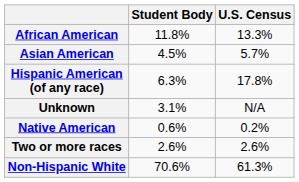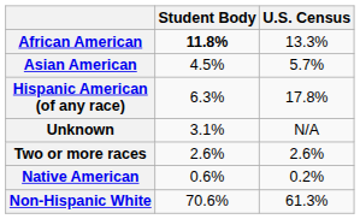African American | Student Body: normal -> bold
rows swapped: Two or more races <-> Native American
